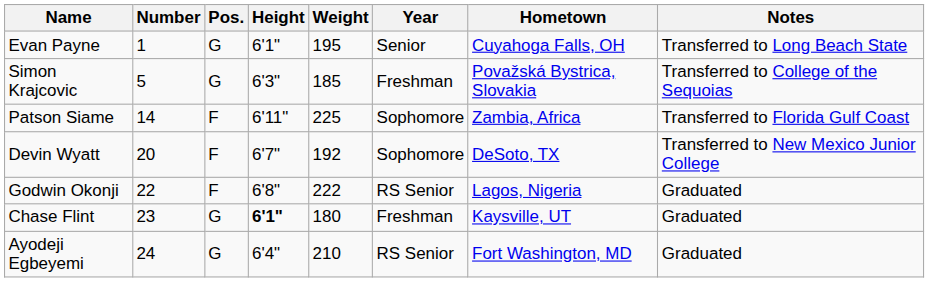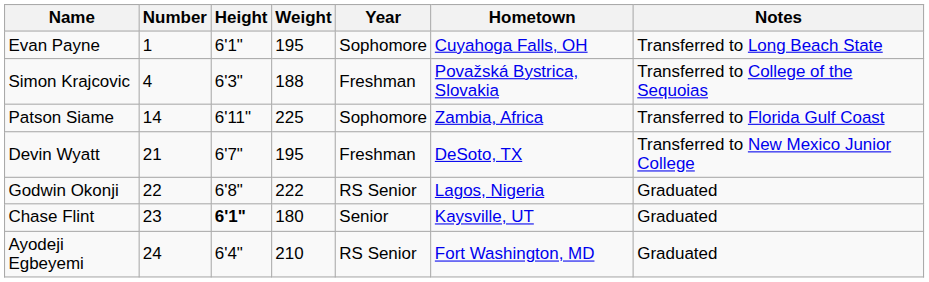- column: Pos. | G | G | F | F | F | G | G
Evan Payne | Year: Senior -> Sophomore
Simon Krajcovic | Number: 5 -> 4
Simon Krajcovic | Weight: 185 -> 188
Devin Wyatt | Number: 20 -> 21
Devin Wyatt | Weight: 192 -> 195
Devin Wyatt | Year: Sophomore -> Freshman
Chase Flint | Year: Freshman -> Senior
